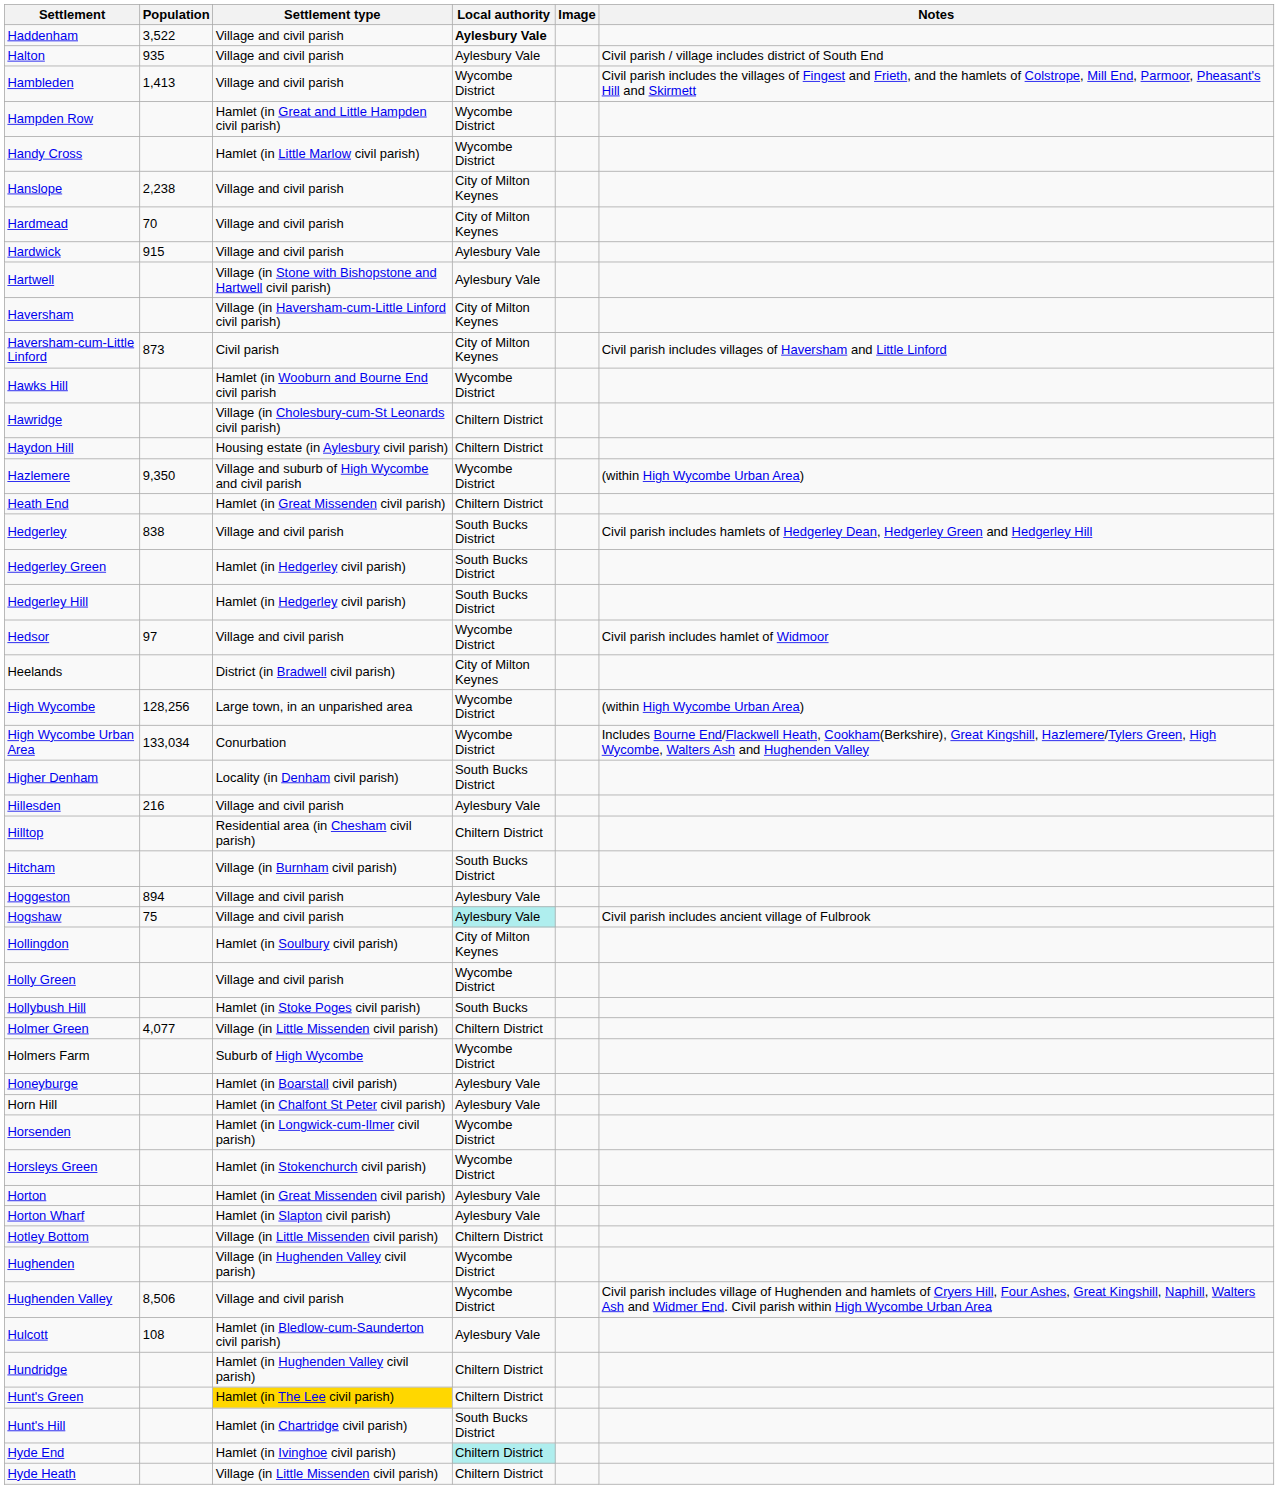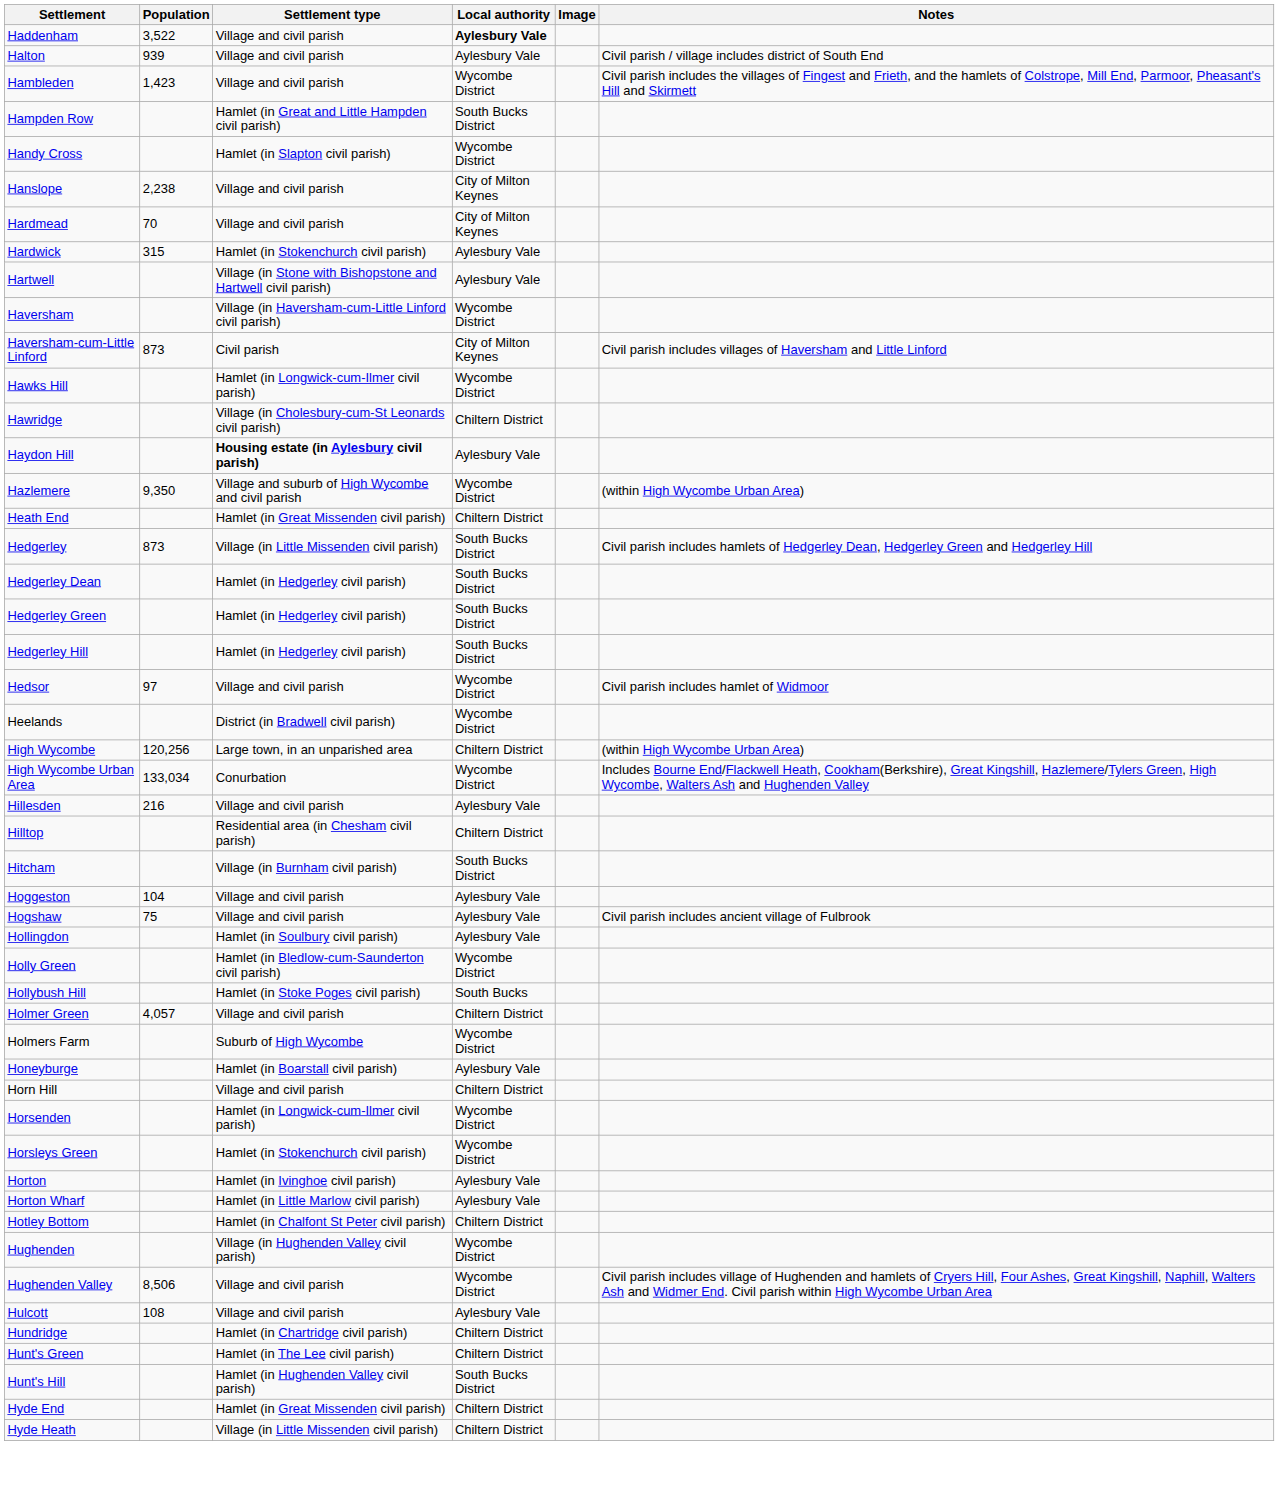Halton | Population: 935 -> 939
Hambleden | Population: 1,413 -> 1,423
Hampden Row | Local authority: Wycombe District -> South Bucks District
Handy Cross | Settlement type: Hamlet (in Little Marlow civil parish) -> Hamlet (in Slapton civil parish)
Hardwick | Population: 915 -> 315
Hardwick | Settlement type: Village and civil parish -> Hamlet (in Stokenchurch civil parish)
Haversham | Local authority: City of Milton Keynes -> Wycombe District
Hawks Hill | Settlement type: Hamlet (in Wooburn and Bourne End civil parish -> Hamlet (in Longwick-cum-Ilmer civil parish)
Haydon Hill | Settlement type: normal -> bold
Haydon Hill | Local authority: Chiltern District -> Aylesbury Vale
Hedgerley | Population: 838 -> 873
Hedgerley | Settlement type: Village and civil parish -> Village (in Little Missenden civil parish)
+ row: Hedgerley Dean | Hamlet (in Hedgerley civil parish) | South Bucks District
Heelands | Local authority: City of Milton Keynes -> Wycombe District
High Wycombe | Population: 128,256 -> 120,256
High Wycombe | Local authority: Wycombe District -> Chiltern District
- row: Higher Denham | Locality (in Denham civil parish) | South Bucks District
Hoggeston | Population: 894 -> 104
Hogshaw | Local authority: paleturquoise background -> no background
Hollingdon | Local authority: City of Milton Keynes -> Aylesbury Vale
Holly Green | Settlement type: Village and civil parish -> Hamlet (in Bledlow-cum-Saunderton civil parish)
Holmer Green | Population: 4,077 -> 4,057
Holmer Green | Settlement type: Village (in Little Missenden civil parish) -> Village and civil parish
Horn Hill | Settlement type: Hamlet (in Chalfont St Peter civil parish) -> Village and civil parish
Horn Hill | Local authority: Aylesbury Vale -> Chiltern District
Horton | Settlement type: Hamlet (in Great Missenden civil parish) -> Hamlet (in Ivinghoe civil parish)
Horton Wharf | Settlement type: Hamlet (in Slapton civil parish) -> Hamlet (in Little Marlow civil parish)
Hotley Bottom | Settlement type: Village (in Little Missenden civil parish) -> Hamlet (in Chalfont St Peter civil parish)
Hulcott | Settlement type: Hamlet (in Bledlow-cum-Saunderton civil parish) -> Village and civil parish
Hundridge | Settlement type: Hamlet (in Hughenden Valley civil parish) -> Hamlet (in Chartridge civil parish)
Hunt's Green | Settlement type: gold background -> no background
Hunt's Hill | Settlement type: Hamlet (in Chartridge civil parish) -> Hamlet (in Hughenden Valley civil parish)
Hyde End | Settlement type: Hamlet (in Ivinghoe civil parish) -> Hamlet (in Great Missenden civil parish)
Hyde End | Local authority: paleturquoise background -> no background
